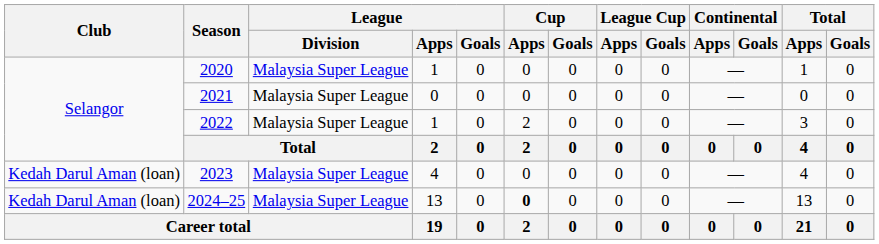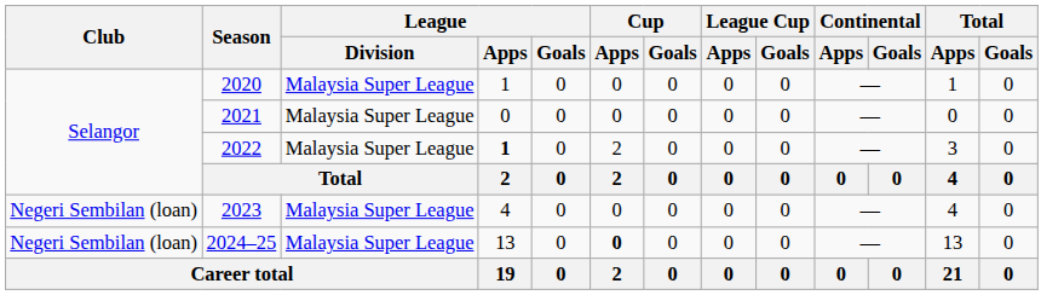2022 | League / Apps: normal -> bold
2023 | Club: Kedah Darul Aman (loan) -> Negeri Sembilan (loan)
2024–25 | Club: Kedah Darul Aman (loan) -> Negeri Sembilan (loan)
